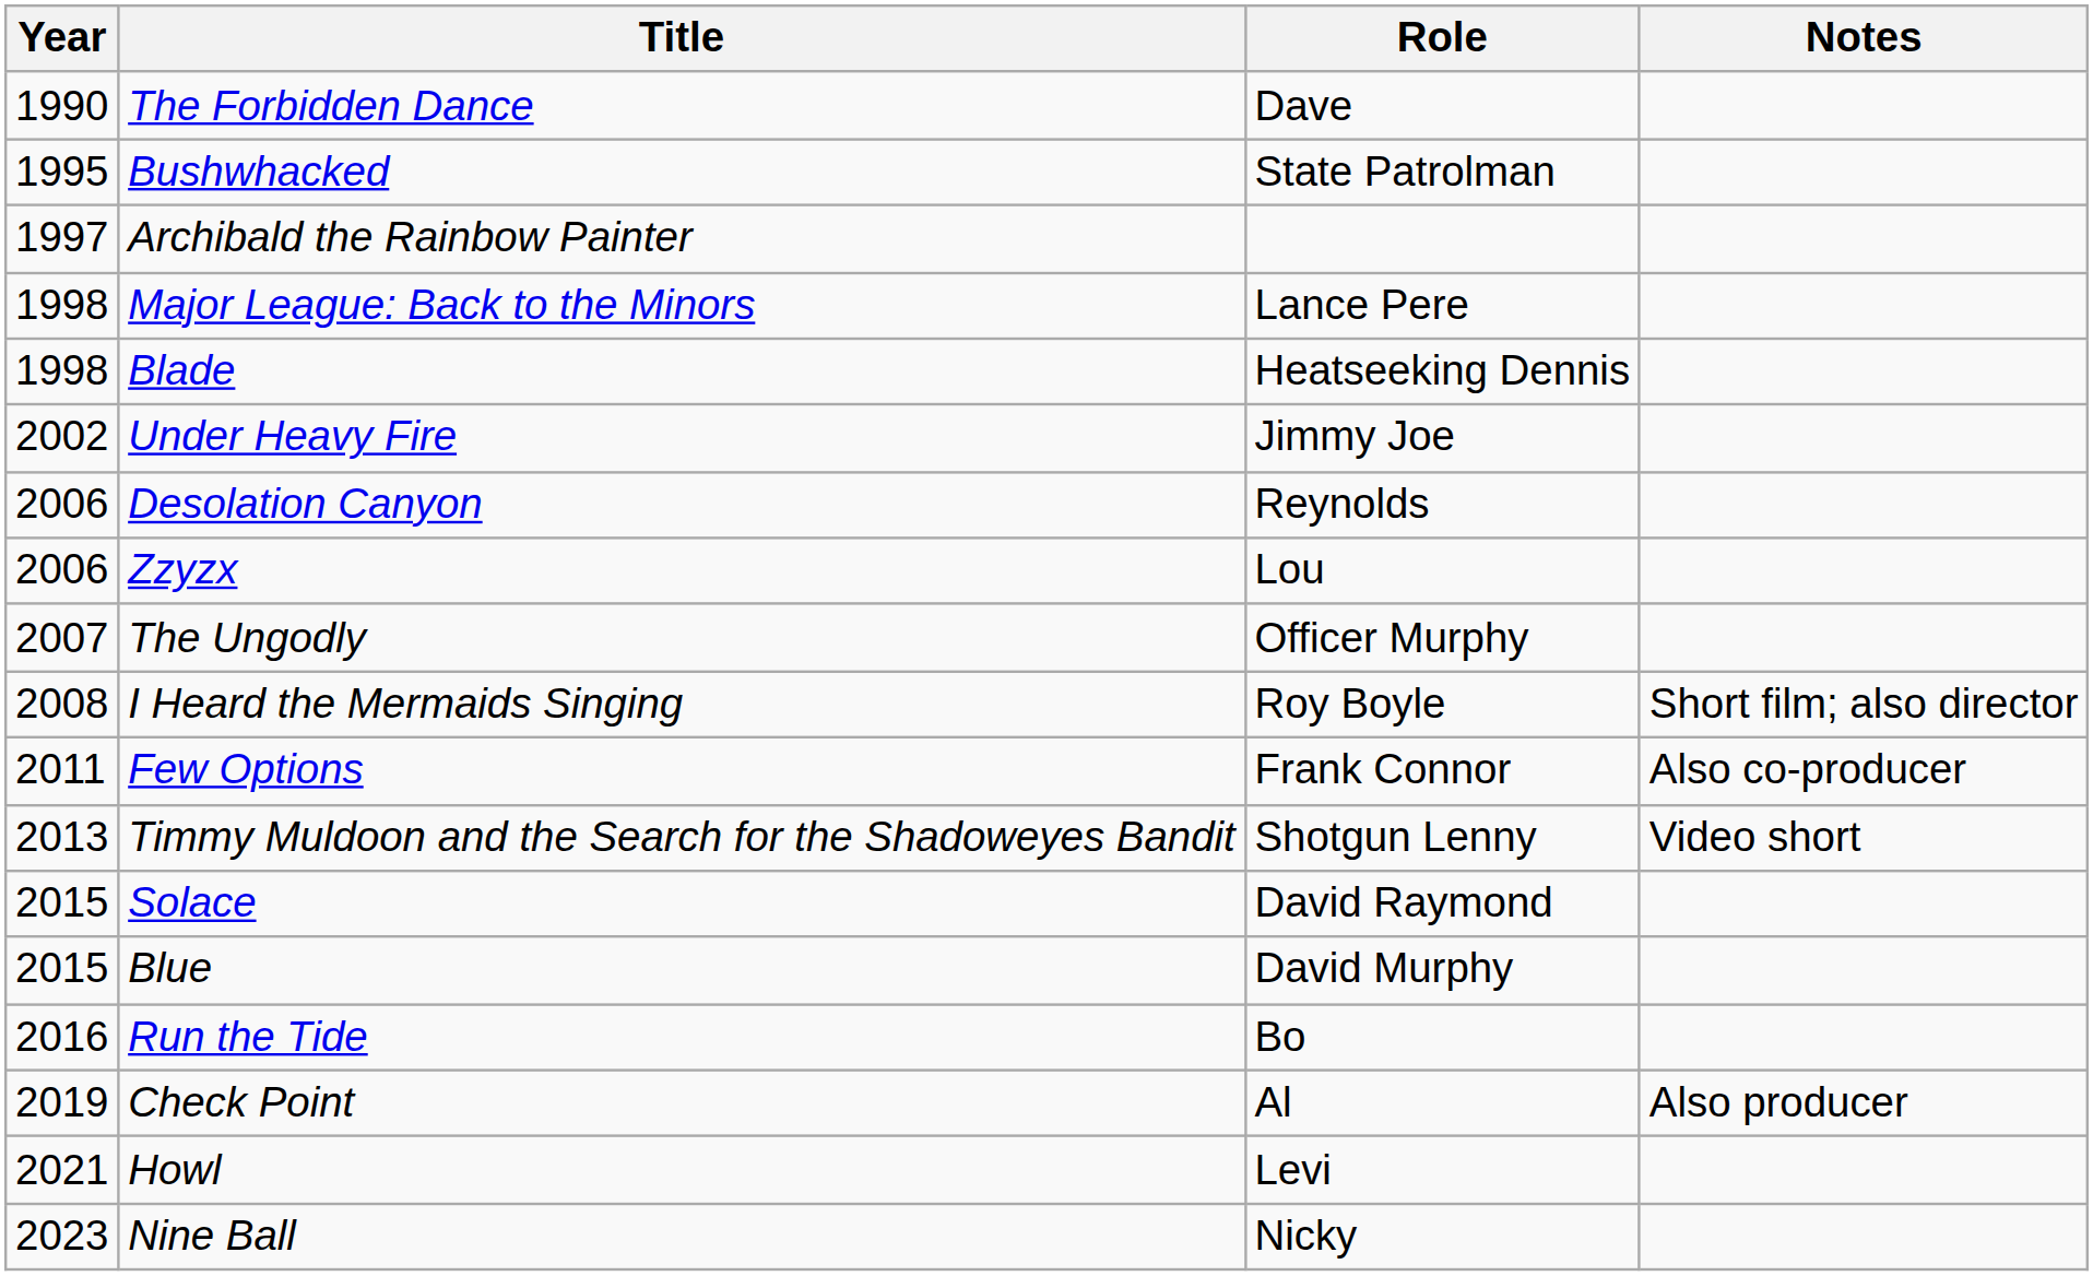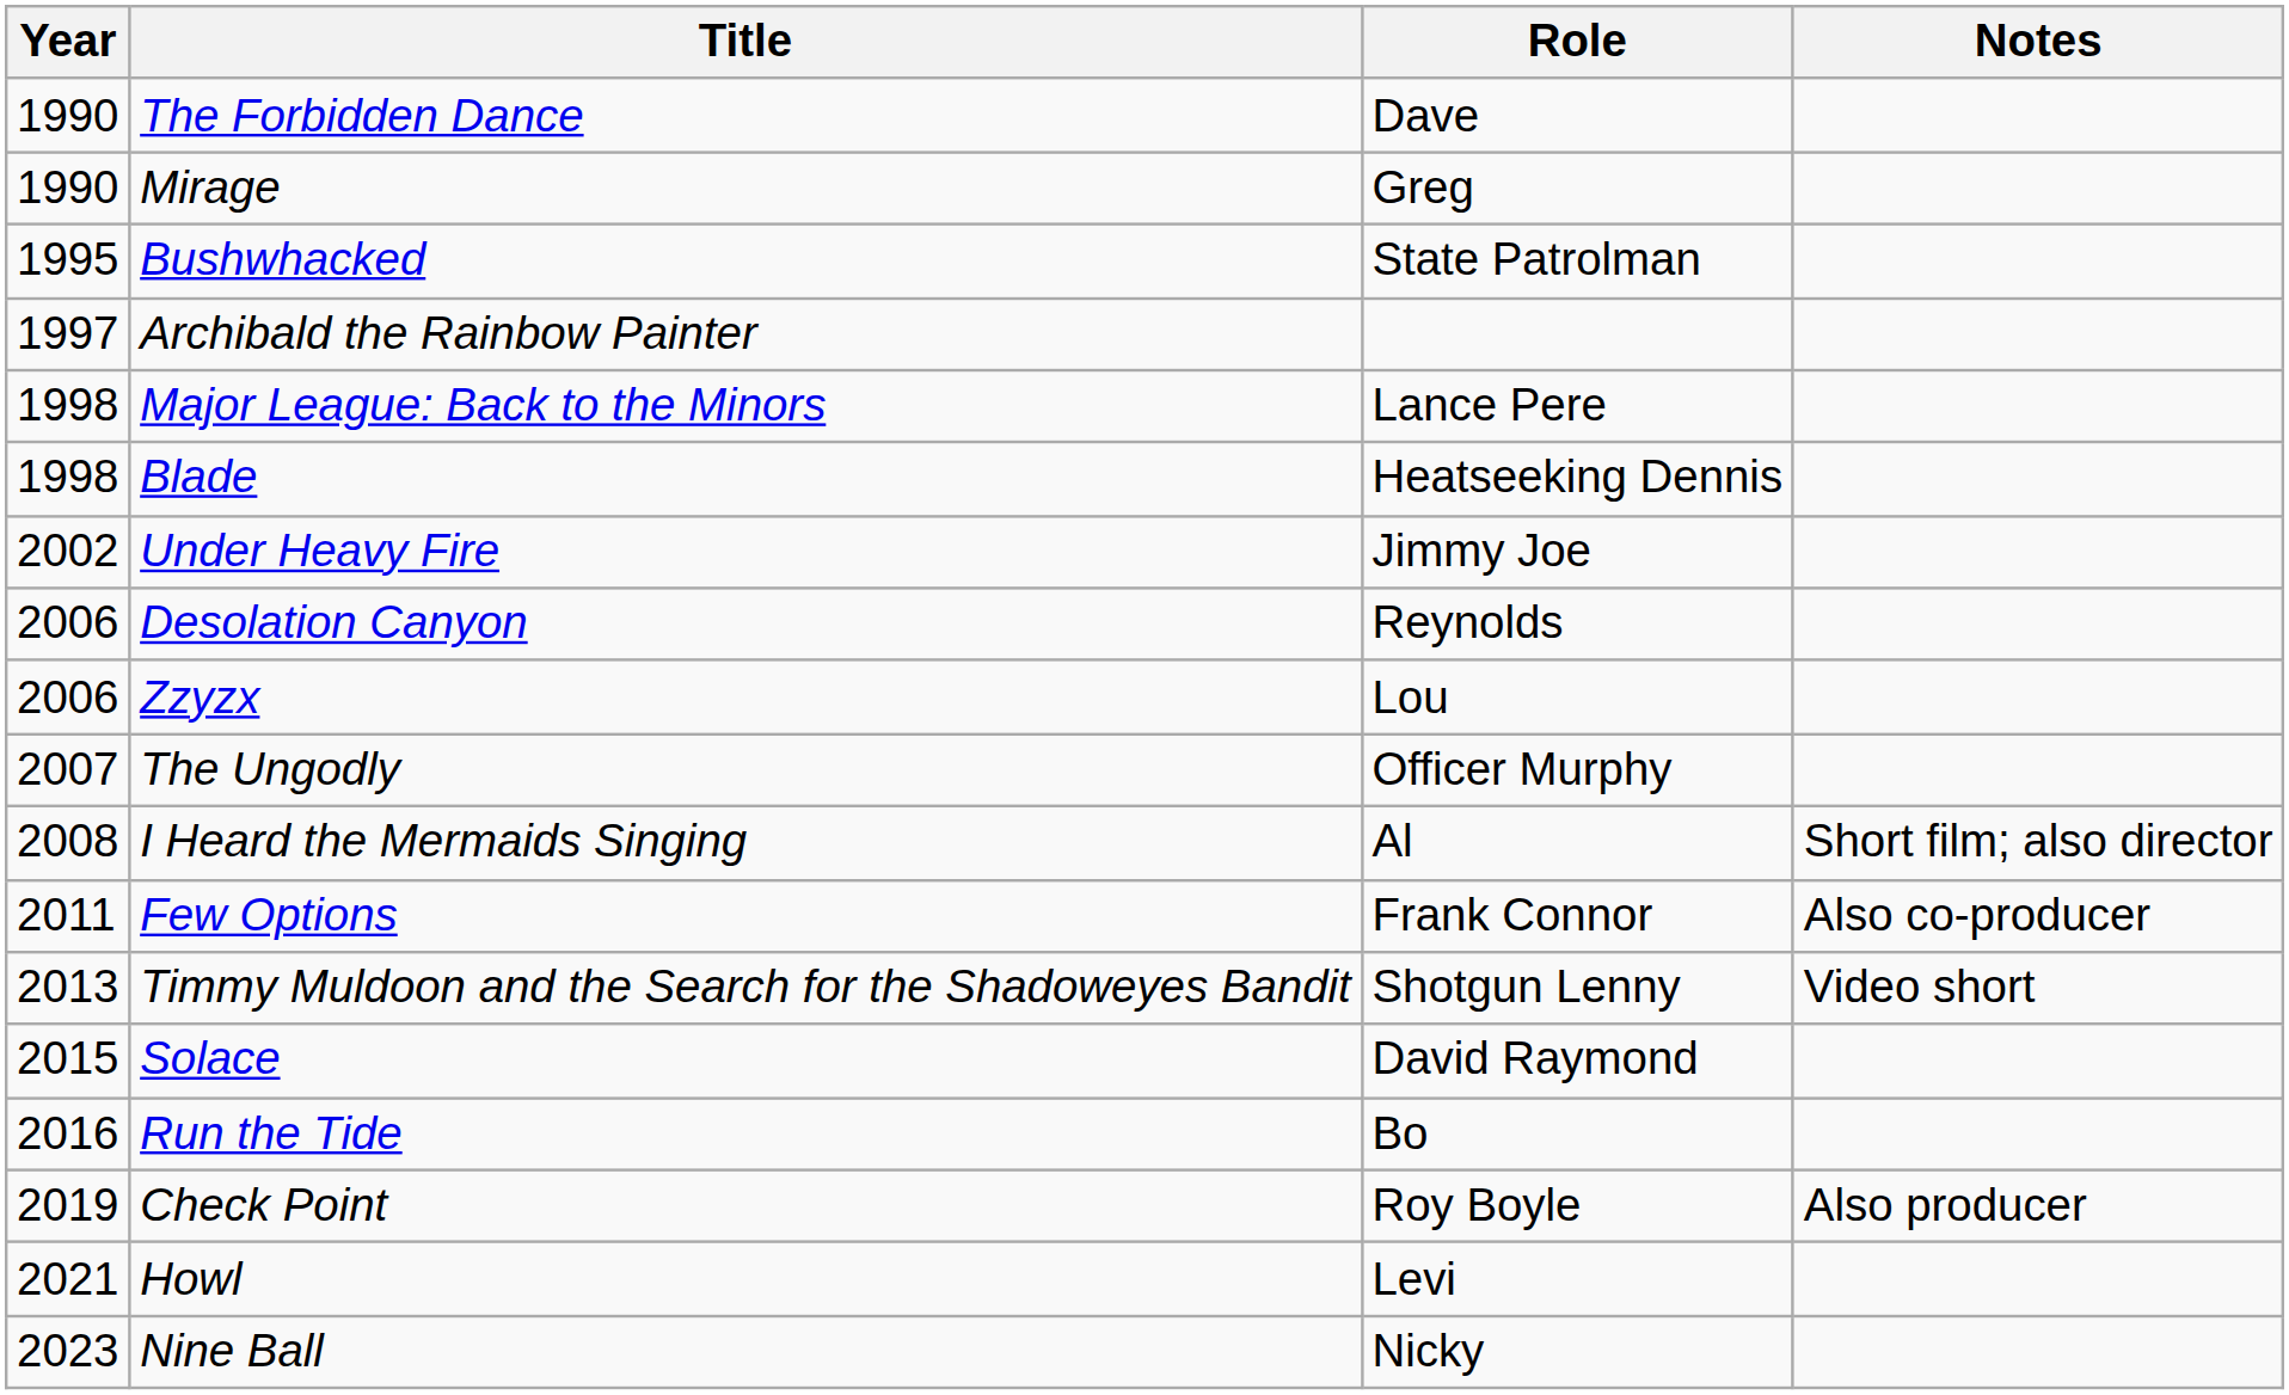+ row: 1990 | Mirage | Greg
I Heard the Mermaids Singing | Role: Roy Boyle -> Al
- row: 2015 | Blue | David Murphy
Check Point | Role: Al -> Roy Boyle
